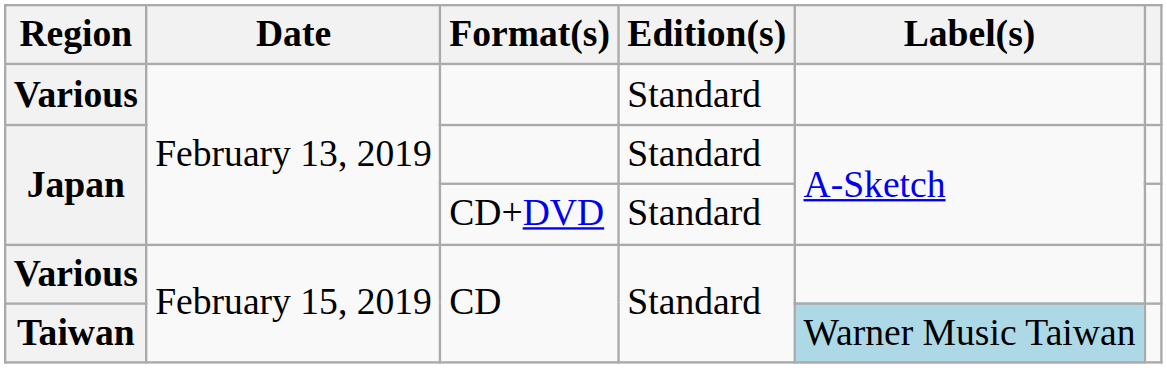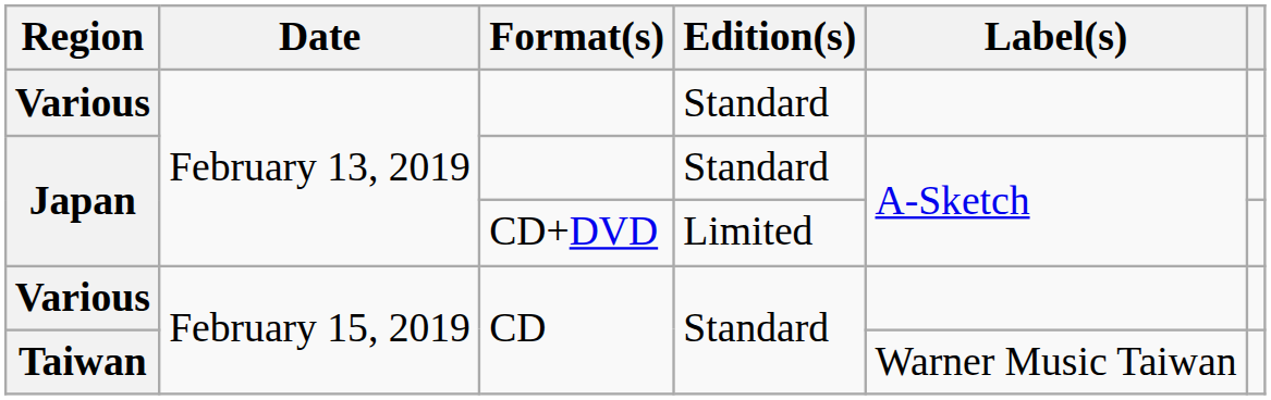Japan / CD+DVD | Edition(s): Standard -> Limited
Taiwan | Label(s): lightblue background -> no background
